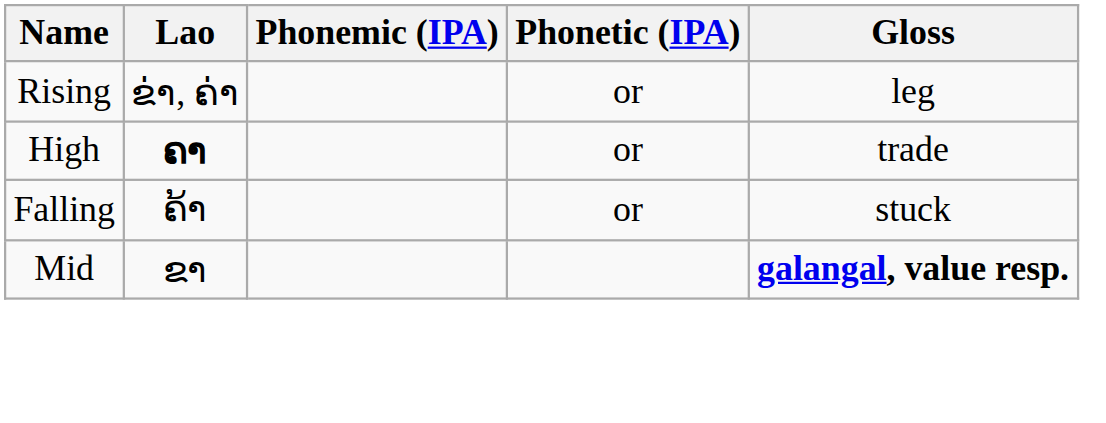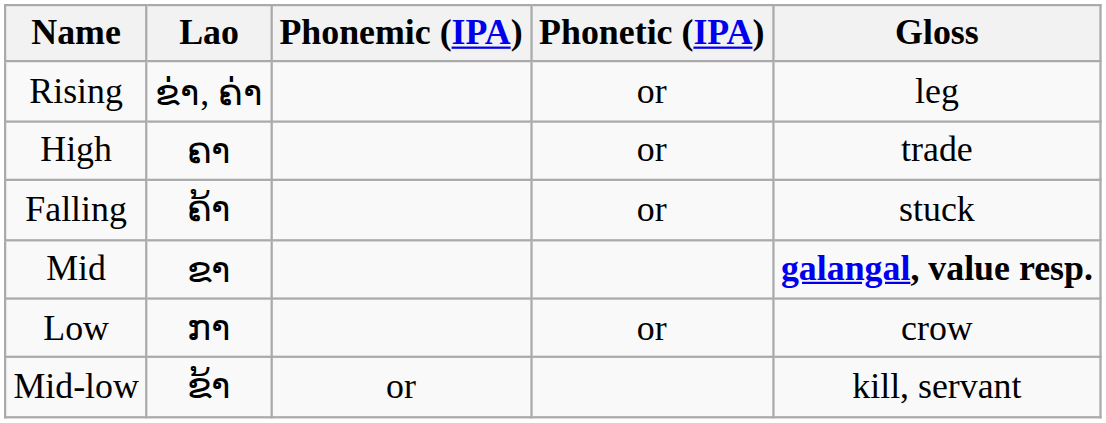High | Lao: bold -> normal
+ row: Low | ກາ | or | crow
+ row: Mid-low | ຂ້າ | or | kill, servant
